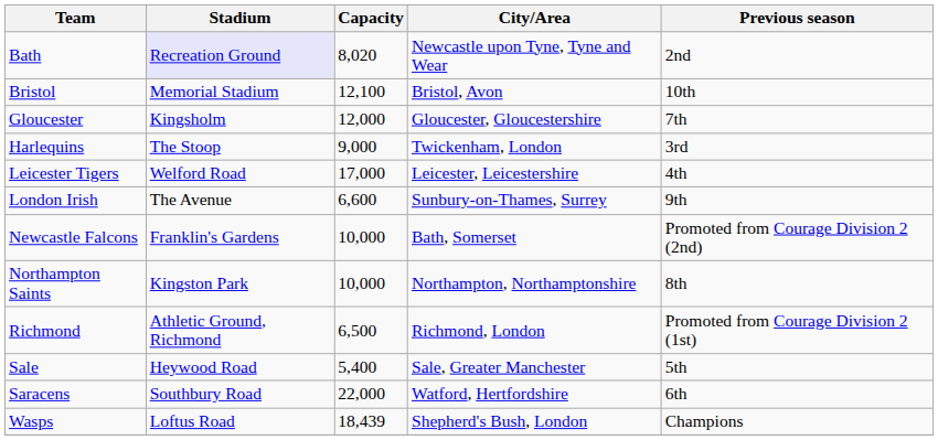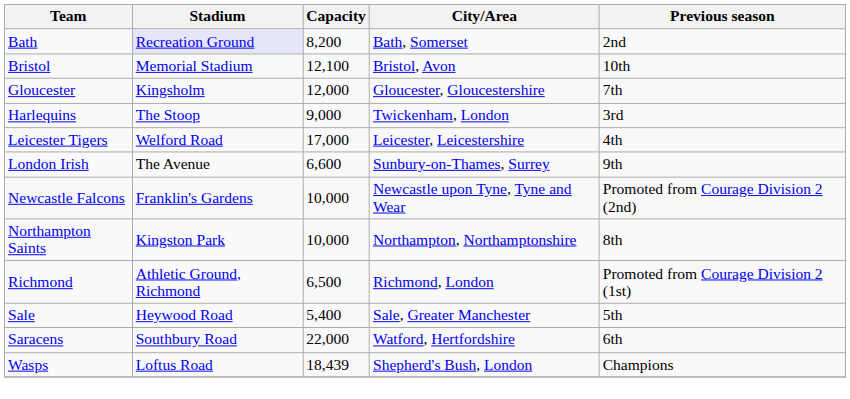Bath | Capacity: 8,020 -> 8,200
Bath | City/Area: Newcastle upon Tyne, Tyne and Wear -> Bath, Somerset
Newcastle Falcons | City/Area: Bath, Somerset -> Newcastle upon Tyne, Tyne and Wear
